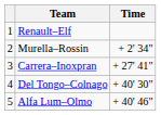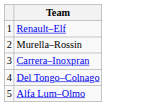- column: Time | + 2' 34" | + 27' 41" | + 40' 30" | + 40' 46"
